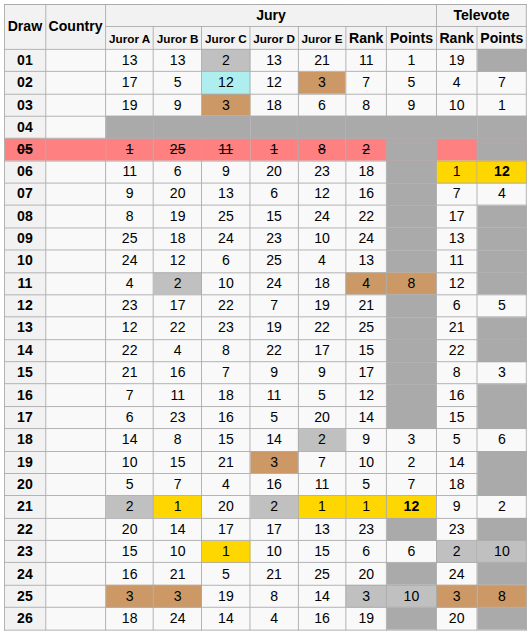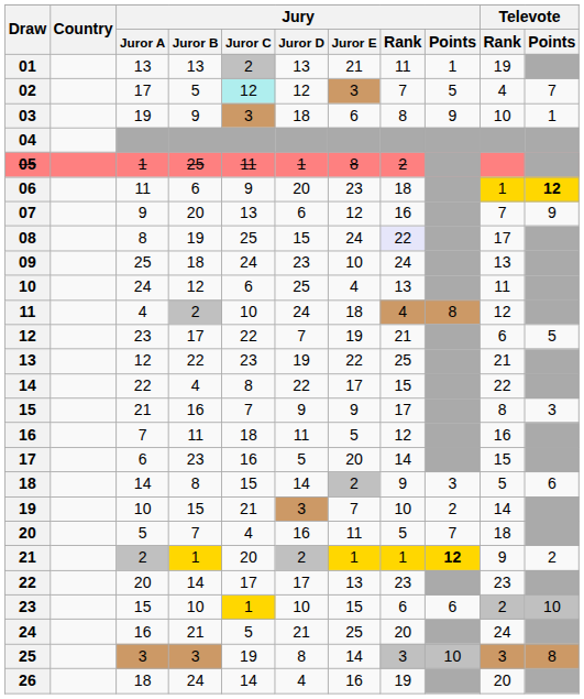07 | Televote / Points: 4 -> 9
08 | Jury / Rank: no background -> lavender background
